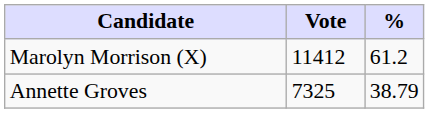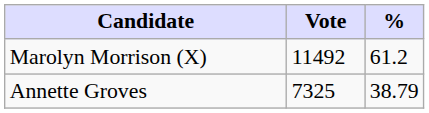Marolyn Morrison (X) | Vote: 11412 -> 11492
